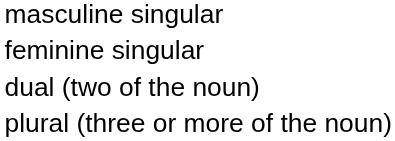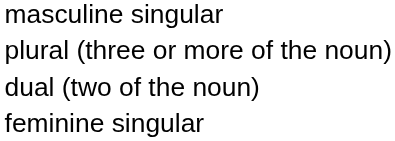rows swapped: feminine singular <-> plural (three or more of the noun)
